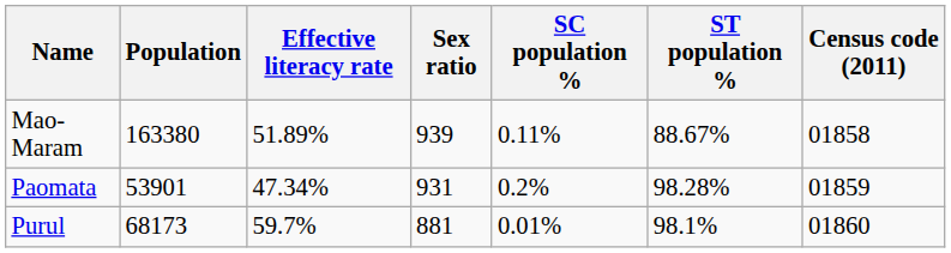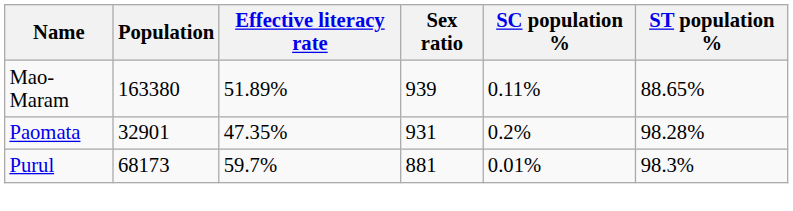- column: Census code (2011) | 01858 | 01859 | 01860
Mao-Maram | ST population %: 88.67% -> 88.65%
Paomata | Population: 53901 -> 32901
Paomata | Effective literacy rate: 47.34% -> 47.35%
Purul | ST population %: 98.1% -> 98.3%
